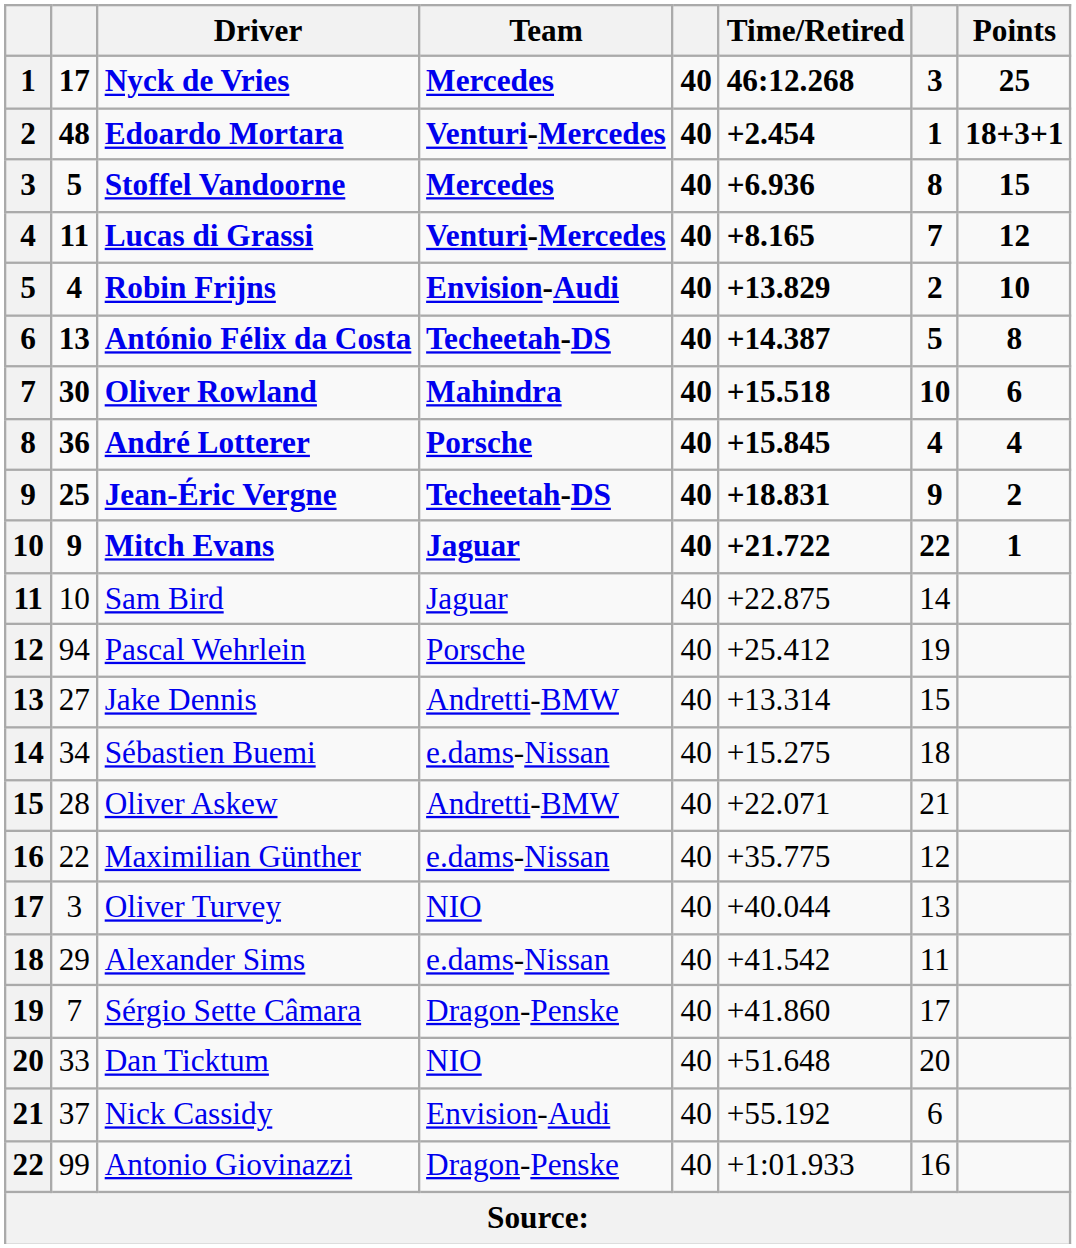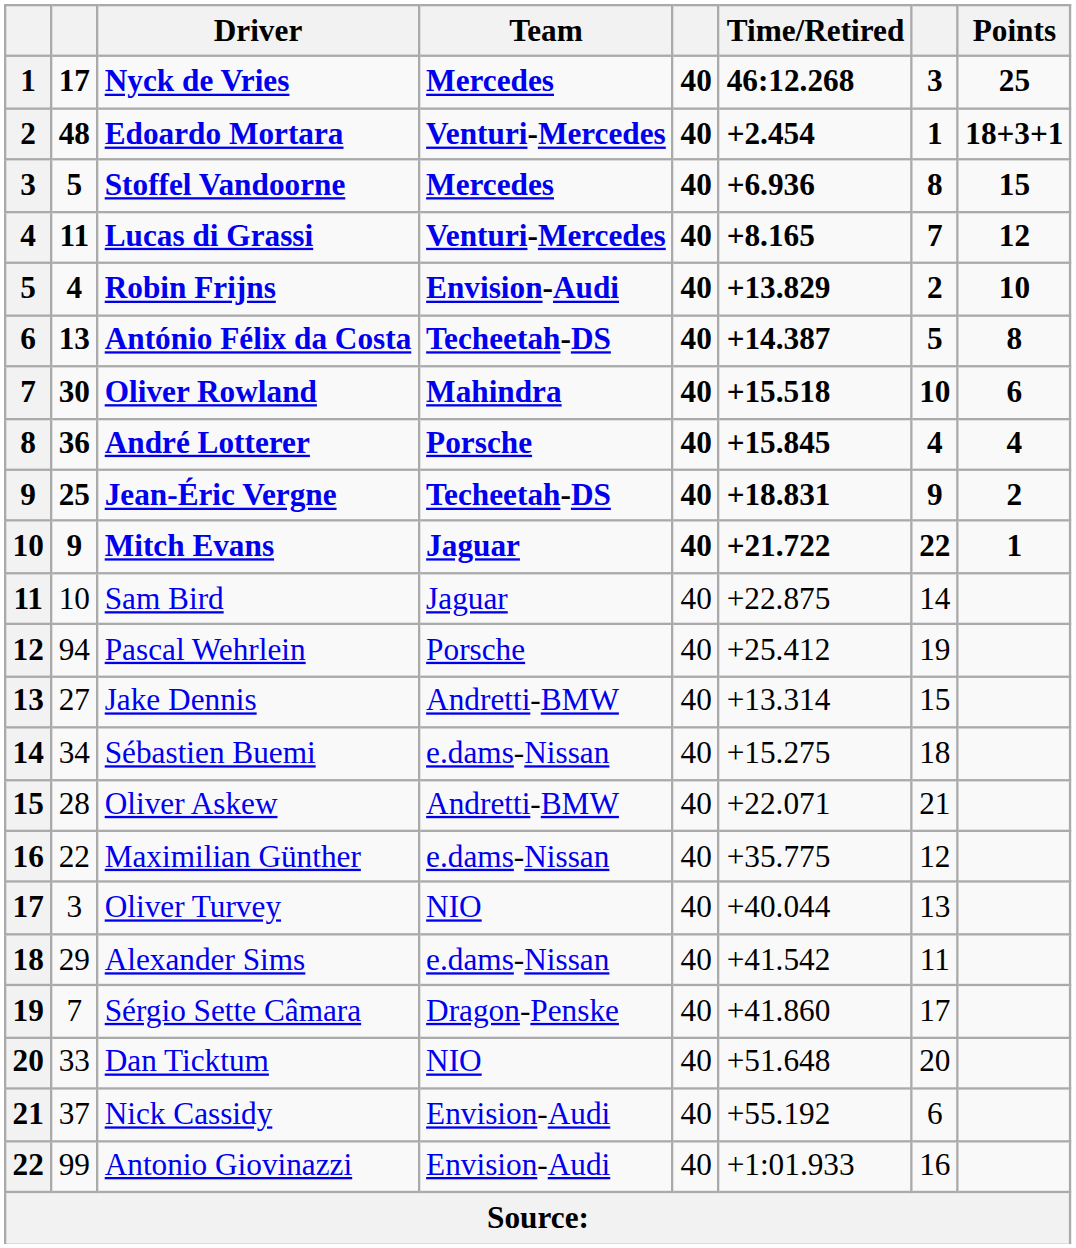Antonio Giovinazzi | Team: Dragon-Penske -> Envision-Audi
